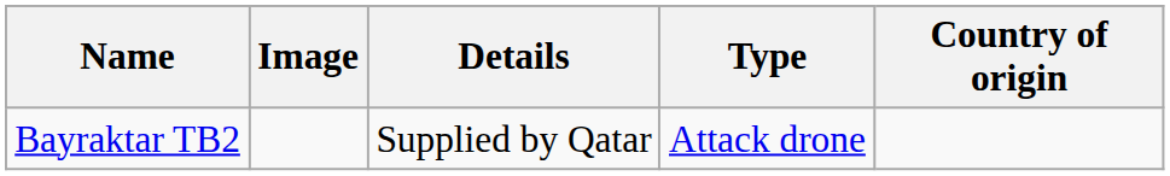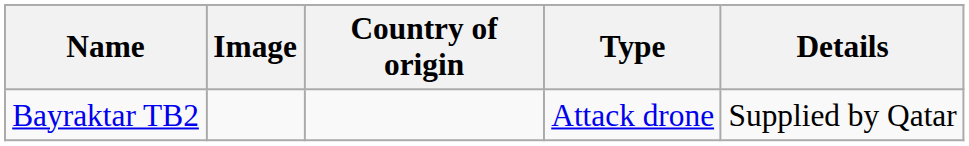columns swapped: Country of origin <-> Details
